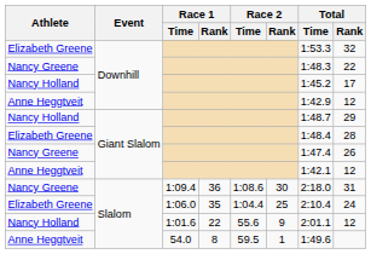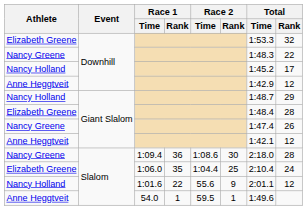1:09.4 | Total / Rank: 31 -> 28
54.0 | Race 1 / Rank: 8 -> 1
